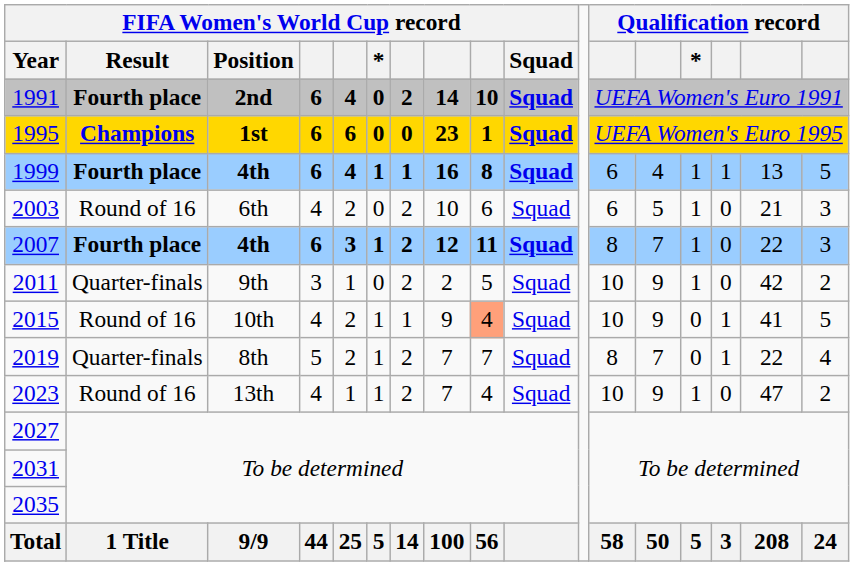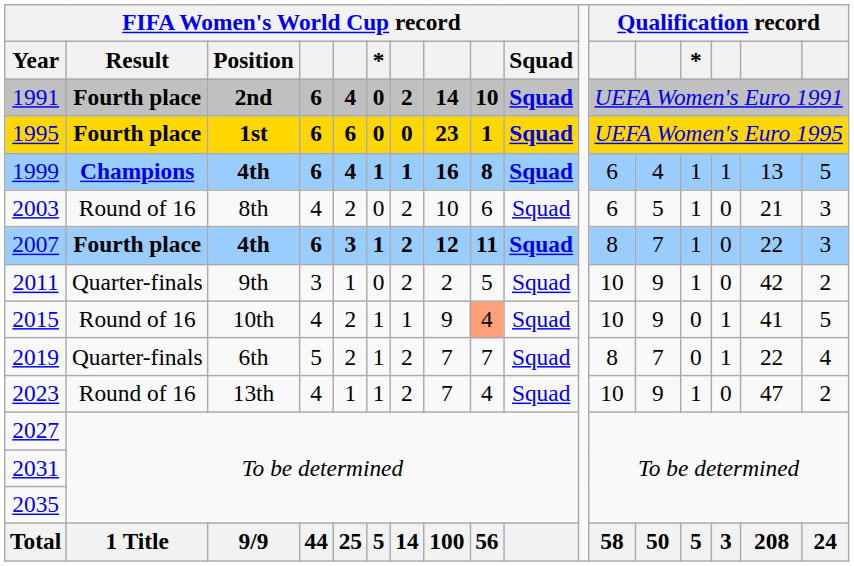1995 | FIFA Women's World Cup record / Result: Champions -> Fourth place
1999 | FIFA Women's World Cup record / Result: Fourth place -> Champions
2003 | FIFA Women's World Cup record / Position: 6th -> 8th
2019 | FIFA Women's World Cup record / Position: 8th -> 6th
